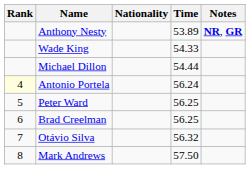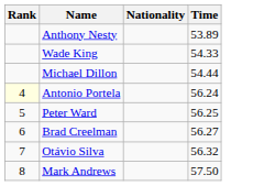- column: Notes | NR, GR
Brad Creelman | Time: 56.25 -> 56.27
